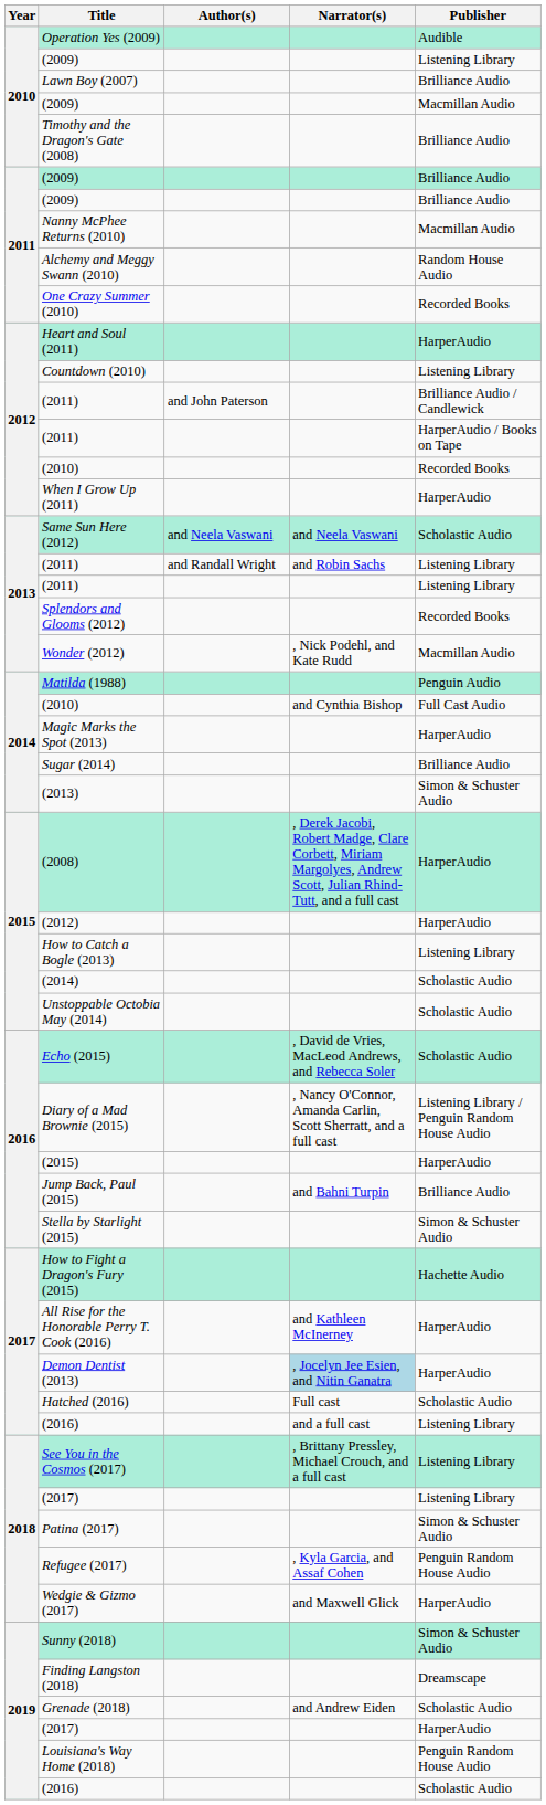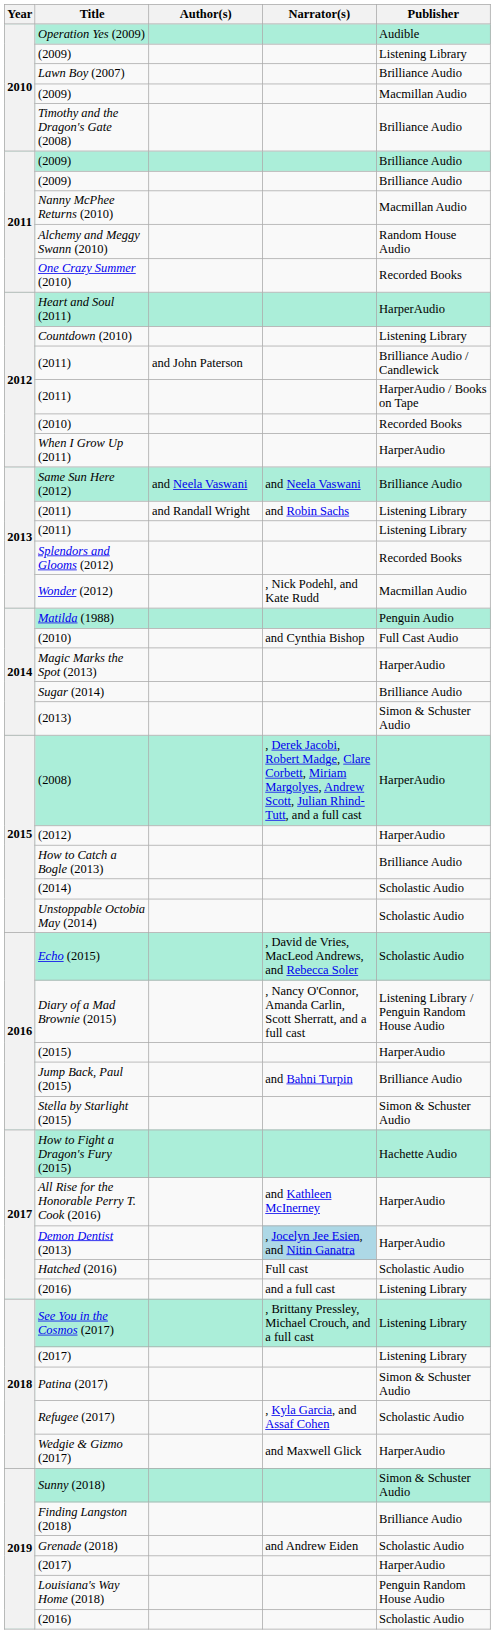Same Sun Here (2012) | Publisher: Scholastic Audio -> Brilliance Audio
How to Catch a Bogle (2013) | Publisher: Listening Library -> Brilliance Audio
Refugee (2017) | Publisher: Penguin Random House Audio -> Scholastic Audio
Finding Langston (2018) | Publisher: Dreamscape -> Brilliance Audio
